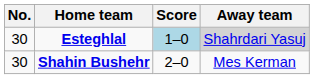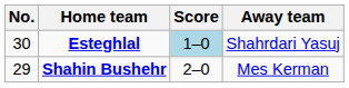Esteghlal | Away team: lightgrey background -> no background
Shahin Bushehr | No.: 30 -> 29
